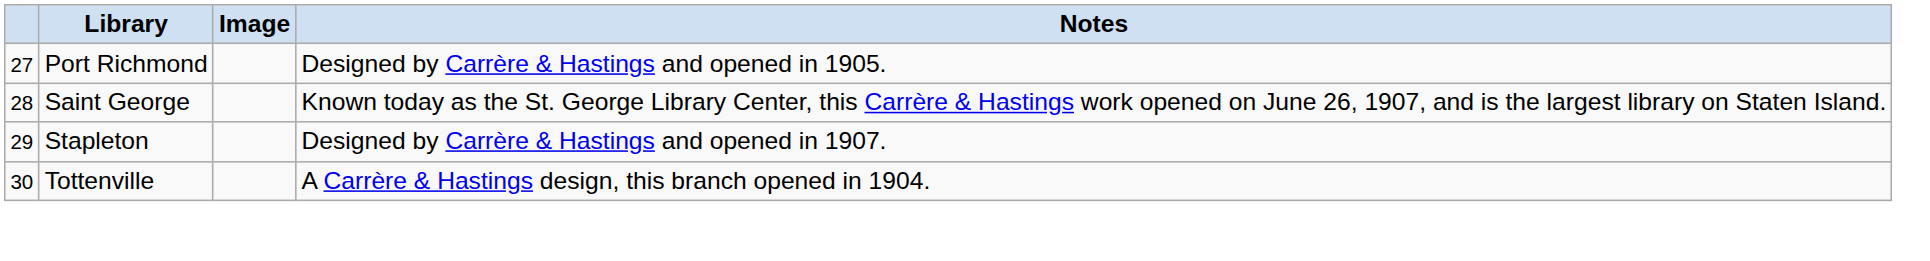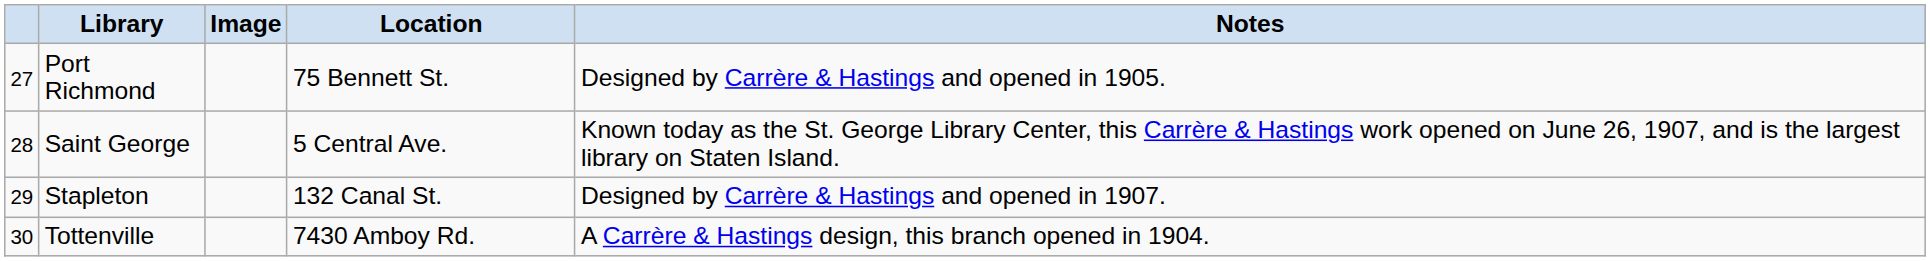+ column: Location | 75 Bennett St. | 5 Central Ave. | 132 Canal St. | 7430 Amboy Rd.
